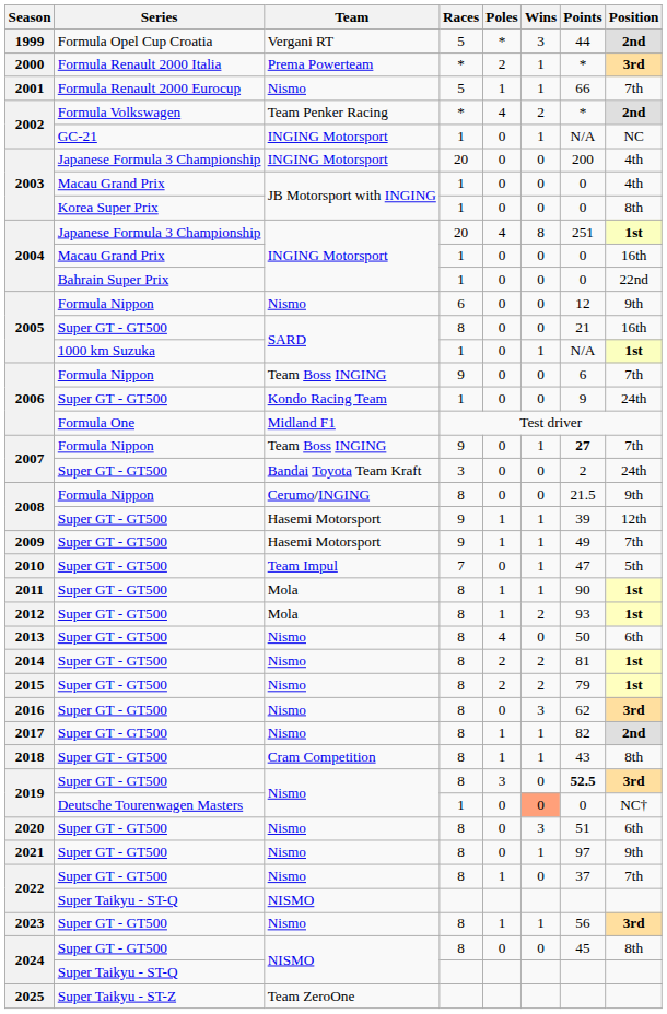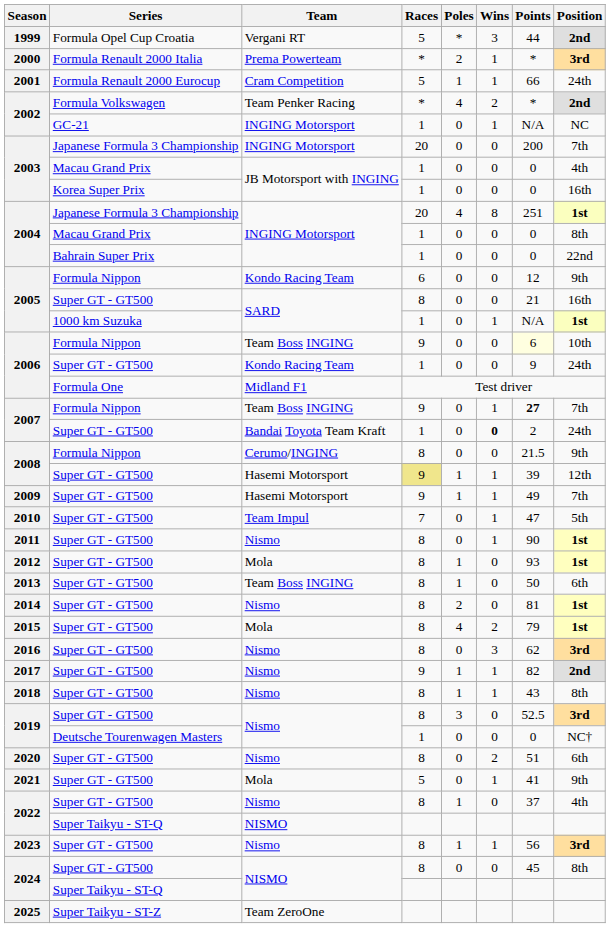2001 | Team: Nismo -> Cram Competition
2001 | Position: 7th -> 24th
2003 / Japanese Formula 3 Championship | Position: 4th -> 7th
2003 / Korea Super Prix | Position: 8th -> 16th
2004 / Macau Grand Prix | Position: 16th -> 8th
2005 / Formula Nippon | Team: Nismo -> Kondo Racing Team
2006 / Formula Nippon | Points: no background -> lightyellow background
2006 / Formula Nippon | Position: 7th -> 10th
2007 / Super GT - GT500 | Races: 3 -> 1
2007 / Super GT - GT500 | Wins: normal -> bold
2008 / Super GT - GT500 | Races: no background -> khaki background
2011 | Team: Mola -> Nismo
2011 | Poles: 1 -> 0
2012 | Wins: 2 -> 0
2013 | Team: Nismo -> Team Boss INGING
2013 | Poles: 4 -> 1
2014 | Wins: 2 -> 0
2015 | Team: Nismo -> Mola
2015 | Poles: 2 -> 4
2017 | Races: 8 -> 9
2018 | Team: Cram Competition -> Nismo
2019 / Super GT - GT500 | Points: bold -> normal
2019 / Deutsche Tourenwagen Masters | Wins: lightsalmon background -> no background
2020 | Wins: 3 -> 2
2021 | Team: Nismo -> Mola
2021 | Races: 8 -> 5
2021 | Points: 97 -> 41
2022 / Super GT - GT500 | Position: 7th -> 4th
